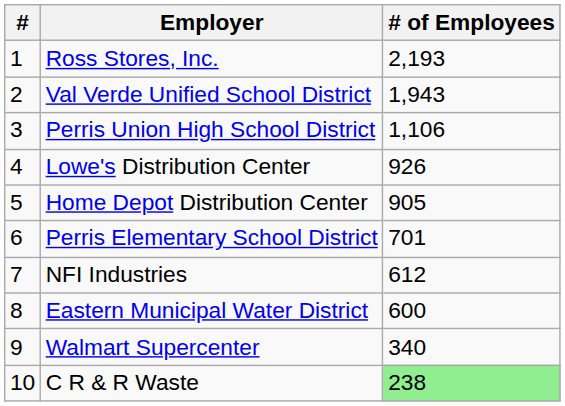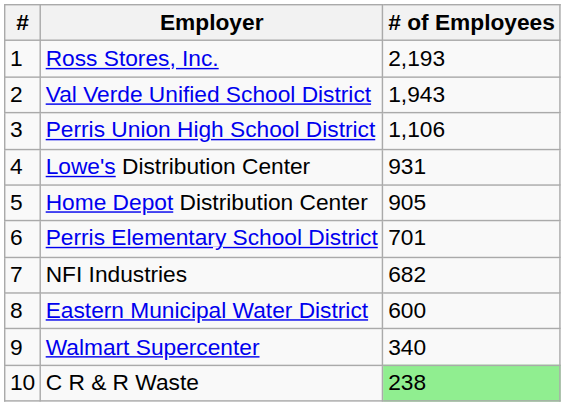Lowe's Distribution Center | # of Employees: 926 -> 931
NFI Industries | # of Employees: 612 -> 682
